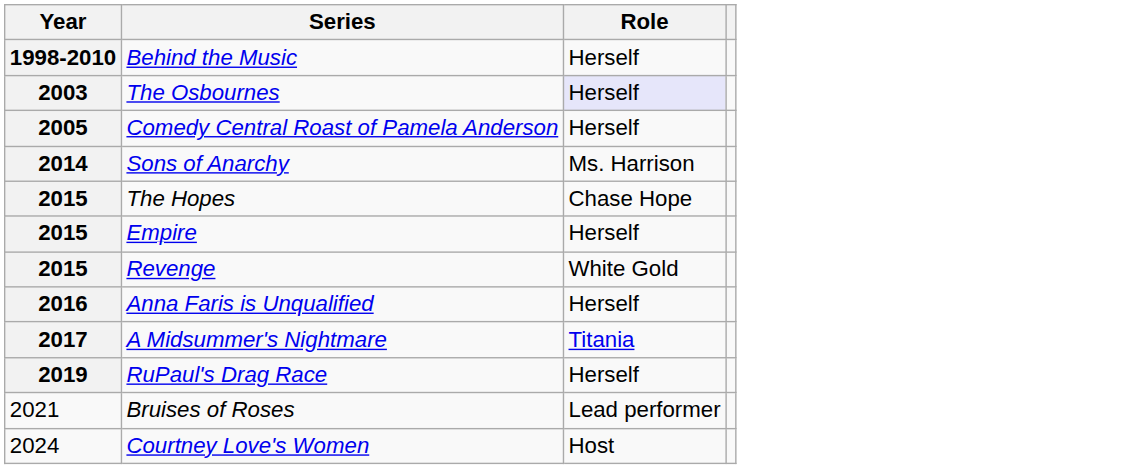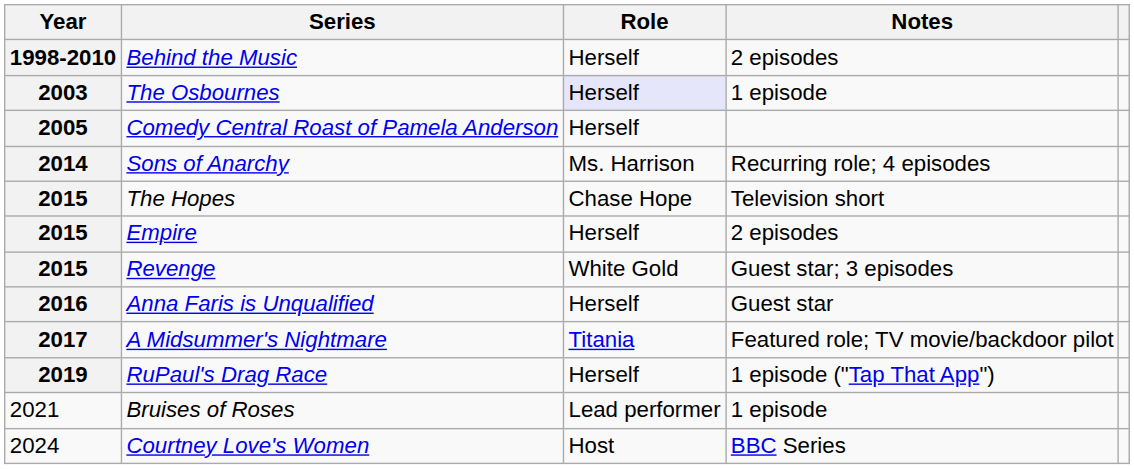+ column: Notes | 2 episodes | 1 episode | Recurring role; 4 episodes | Television short | 2 episodes | Guest star; 3 episodes | Guest star | Featured role; TV movie/backdoor pilot | 1 episode ("Tap That App") | 1 episode | BBC Series
